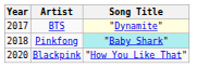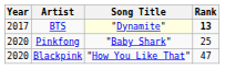+ column: Rank | 13 | 25 | 47
Pinkfong | Year: 2018 -> 2020
Pinkfong | Song Title: paleturquoise background -> no background
